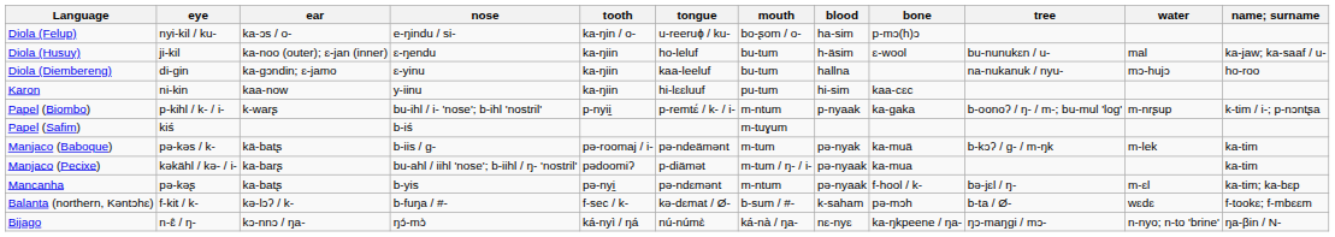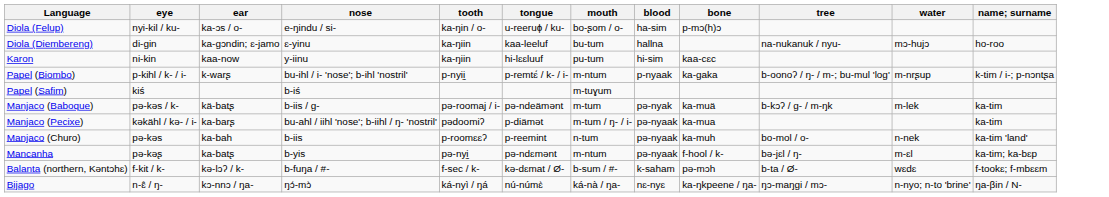- row: Diola (Husuy) | ji-kil | ka-noo (outer); ɛ-jan (inner) | ɛ-ŋendu | ka-ŋiin | ho-leluf | bu-tum | h-äsim | ɛ-wool | bu-nunukɛn / u- | mal | ka-jaw; ka-saaf / u-
+ row: Manjaco (Churo) | pə-kəs | ka-bah | b-iis | p-roomɛɛʔ | p-reemint | n-tum | pə-nyaak | ka-muh | bo-mol / o- | n-nek | ka-tim 'land'
